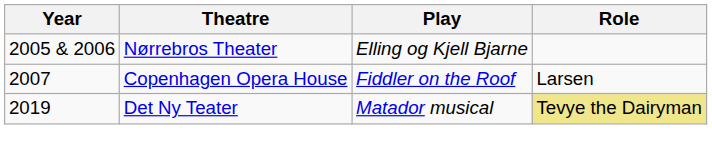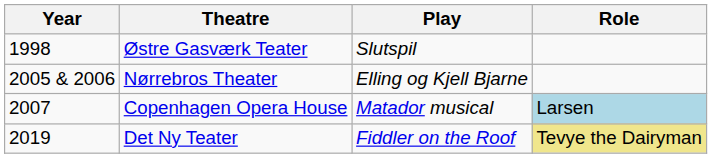+ row: 1998 | Østre Gasværk Teater | Slutspil
Copenhagen Opera House | Play: Fiddler on the Roof -> Matador musical
Copenhagen Opera House | Role: no background -> lightblue background
Det Ny Teater | Play: Matador musical -> Fiddler on the Roof
